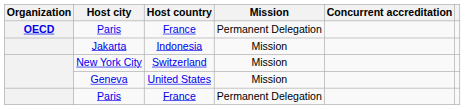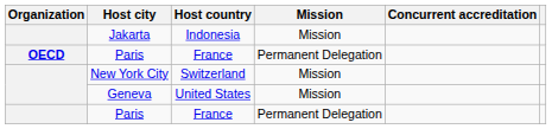rows swapped: Jakarta <-> OECD / Paris
